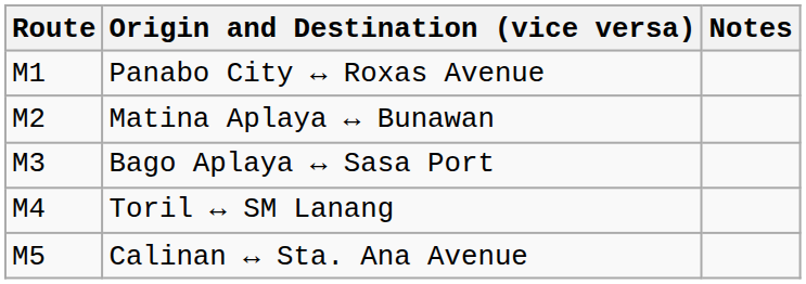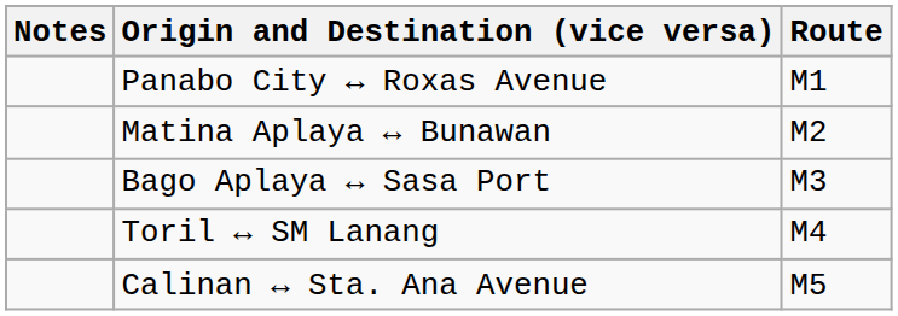columns swapped: Route <-> Notes
